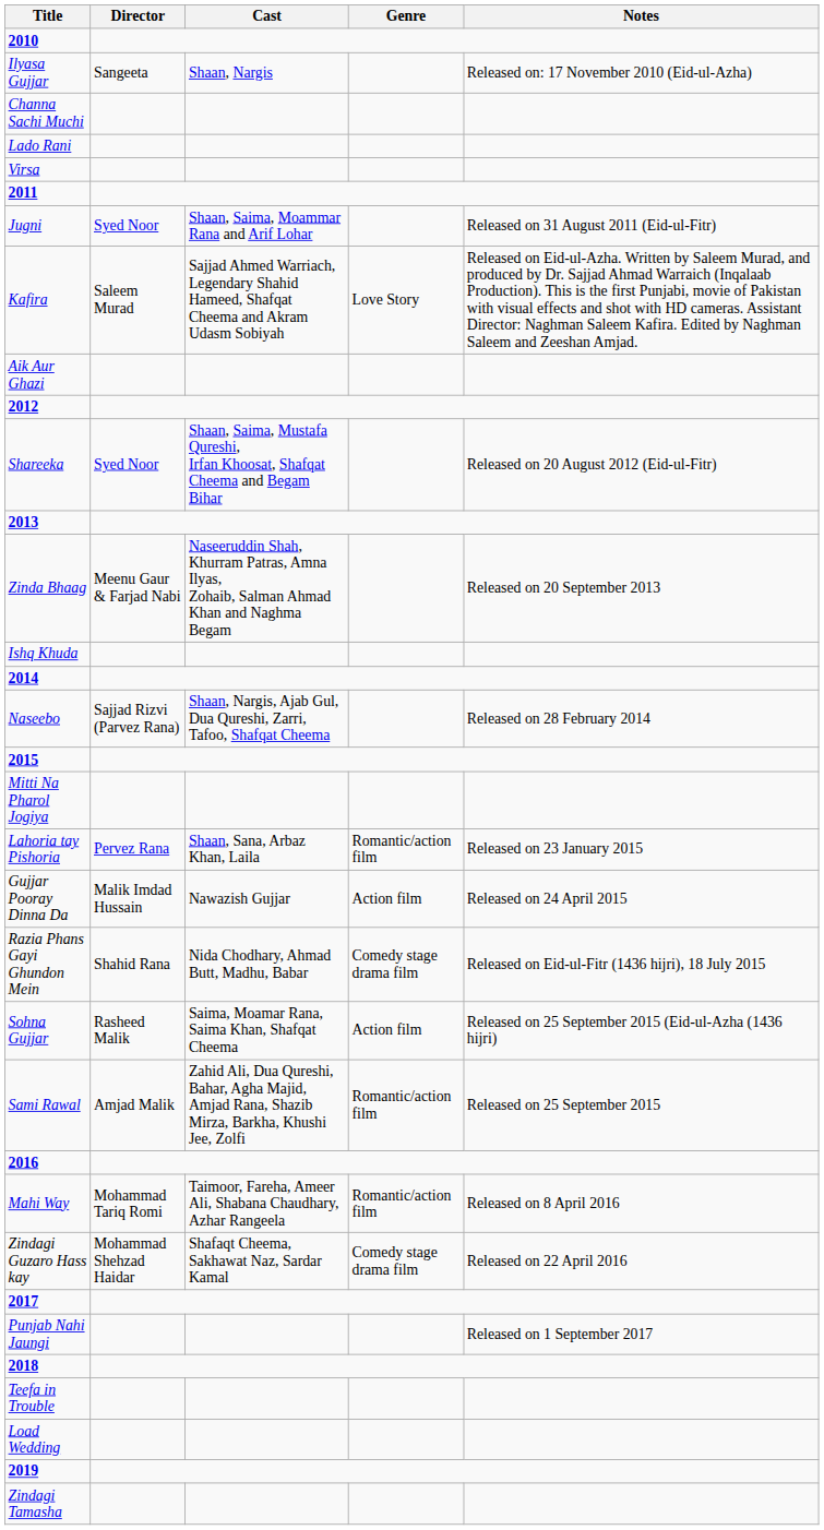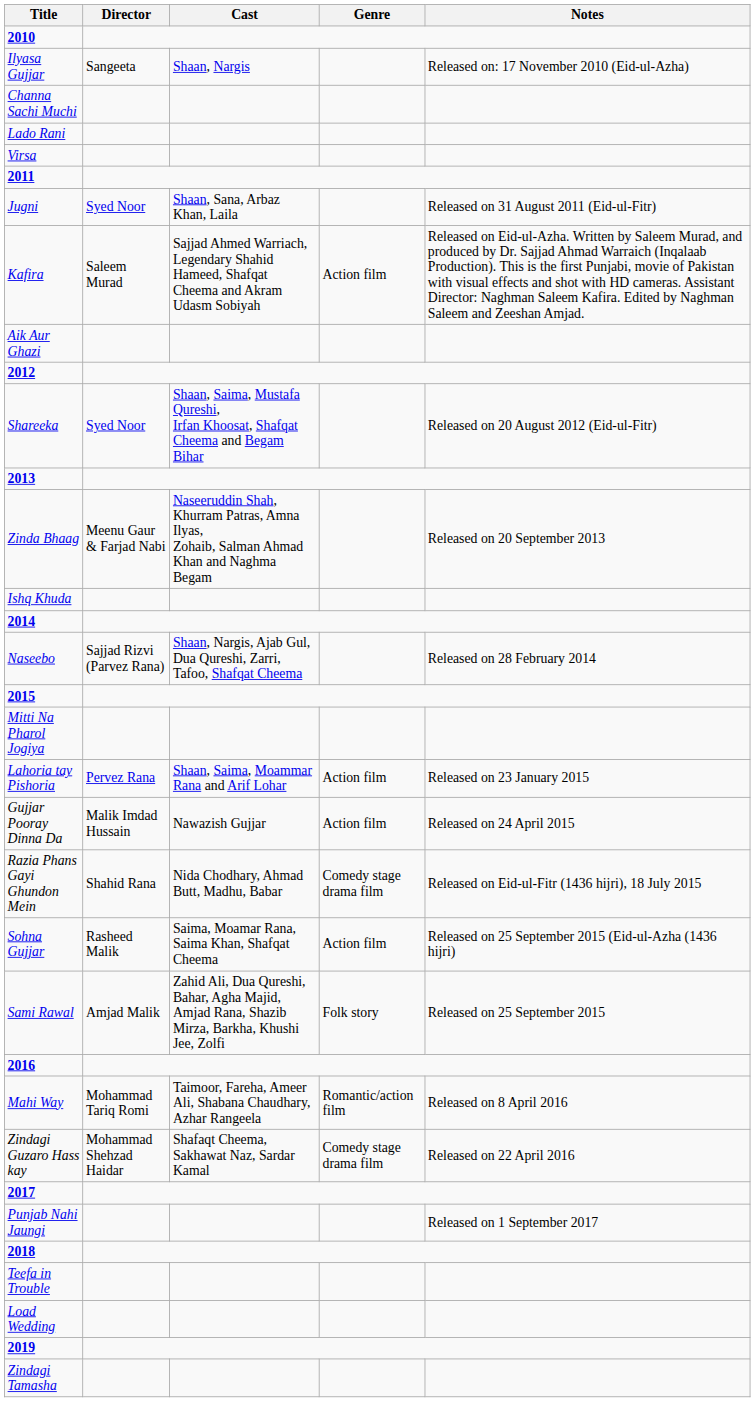Jugni | Cast: Shaan, Saima, Moammar Rana and Arif Lohar -> Shaan, Sana, Arbaz Khan, Laila
Kafira | Genre: Love Story -> Action film
Lahoria tay Pishoria | Cast: Shaan, Sana, Arbaz Khan, Laila -> Shaan, Saima, Moammar Rana and Arif Lohar
Lahoria tay Pishoria | Genre: Romantic/action film -> Action film
Sami Rawal | Genre: Romantic/action film -> Folk story
